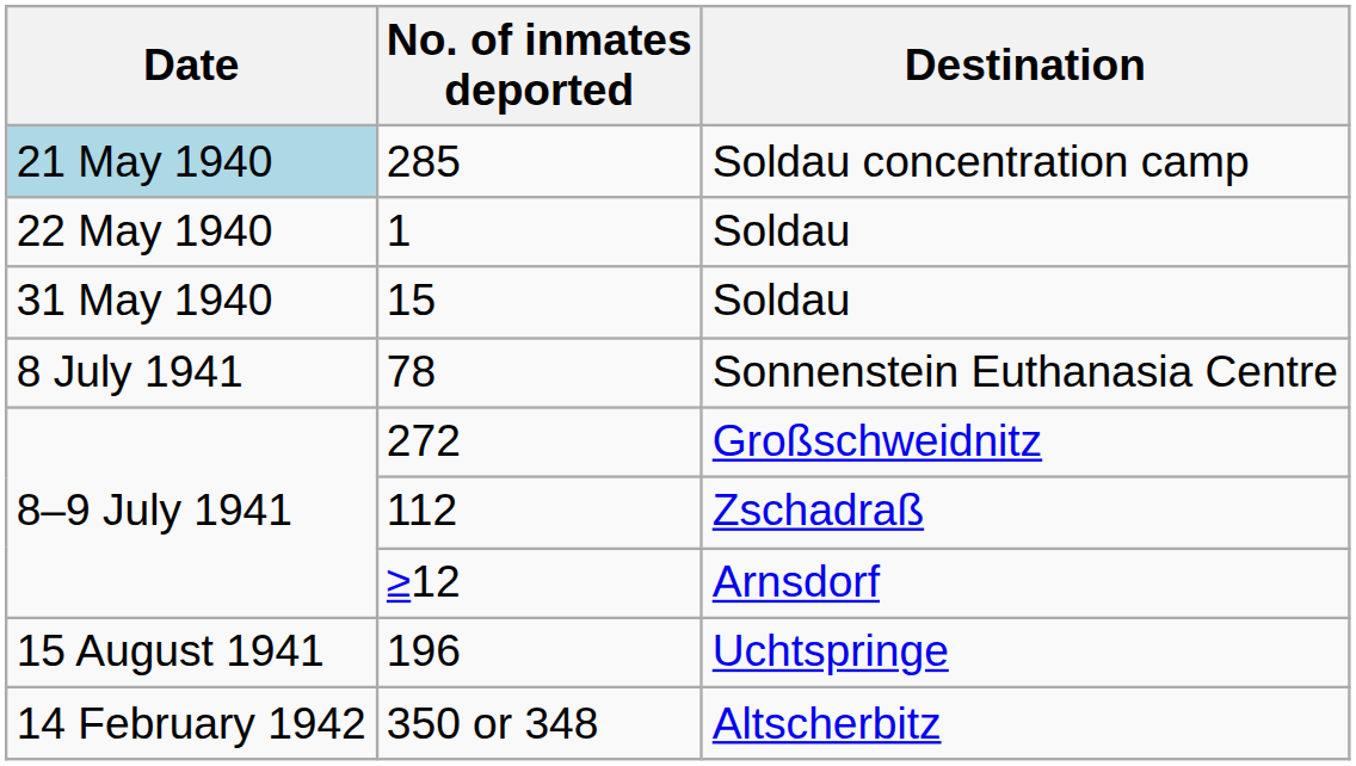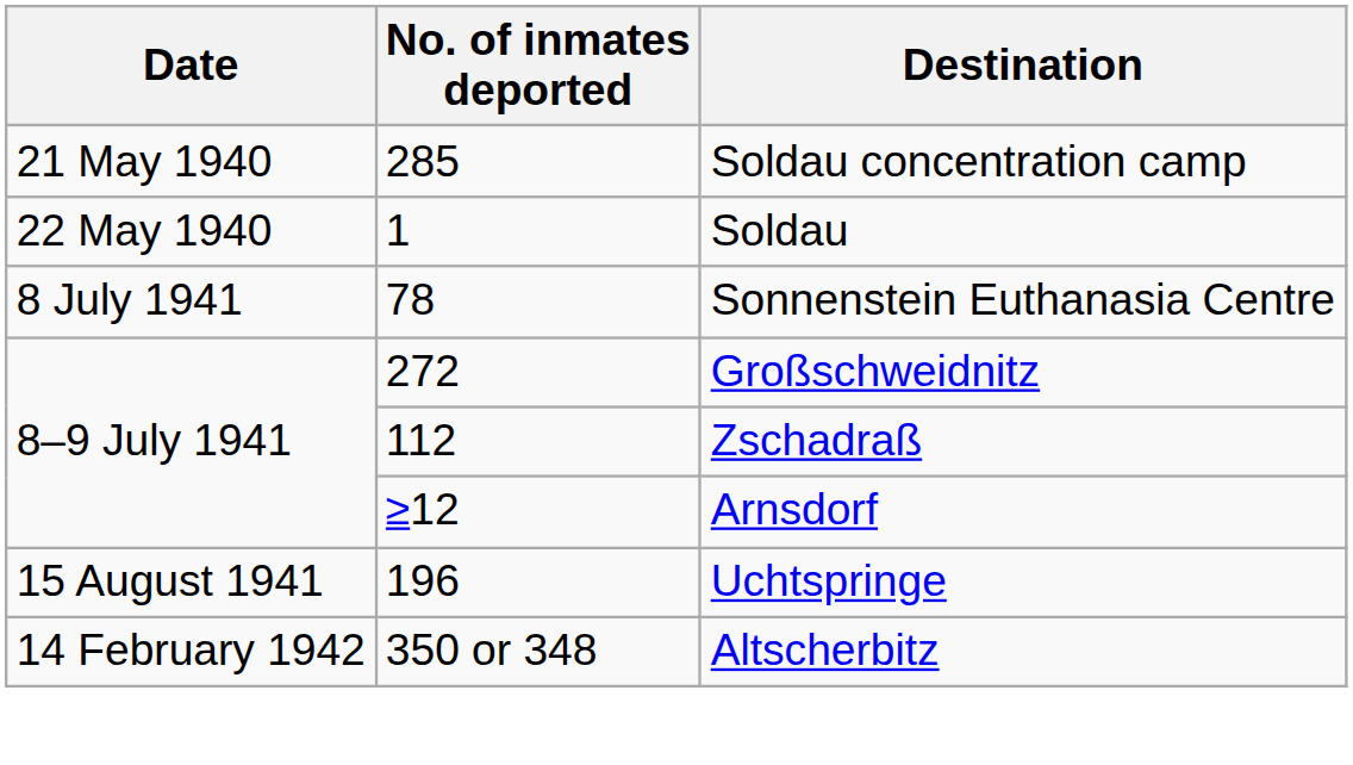285 | Date: lightblue background -> no background
- row: 31 May 1940 | 15 | Soldau
